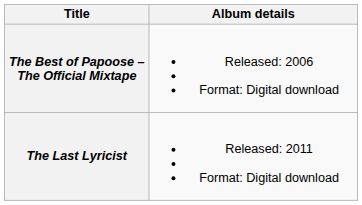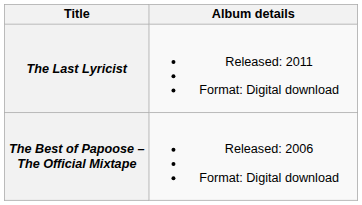rows swapped: The Best of Papoose – The Official Mixtape <-> The Last Lyricist
